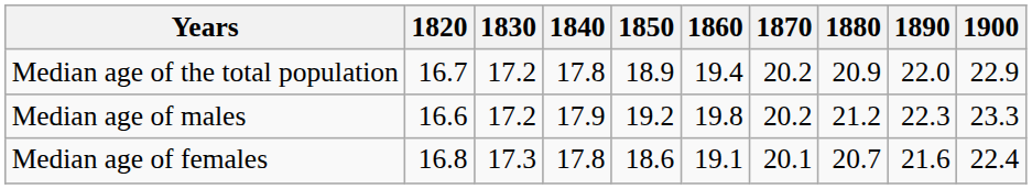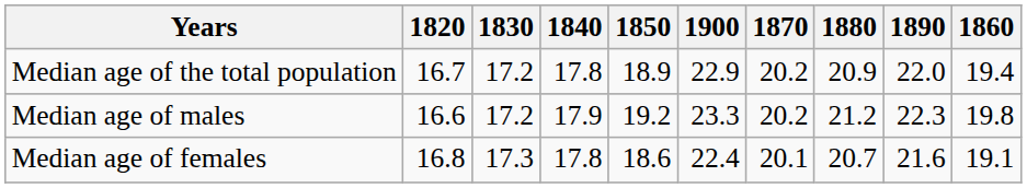columns swapped: 1860 <-> 1900
